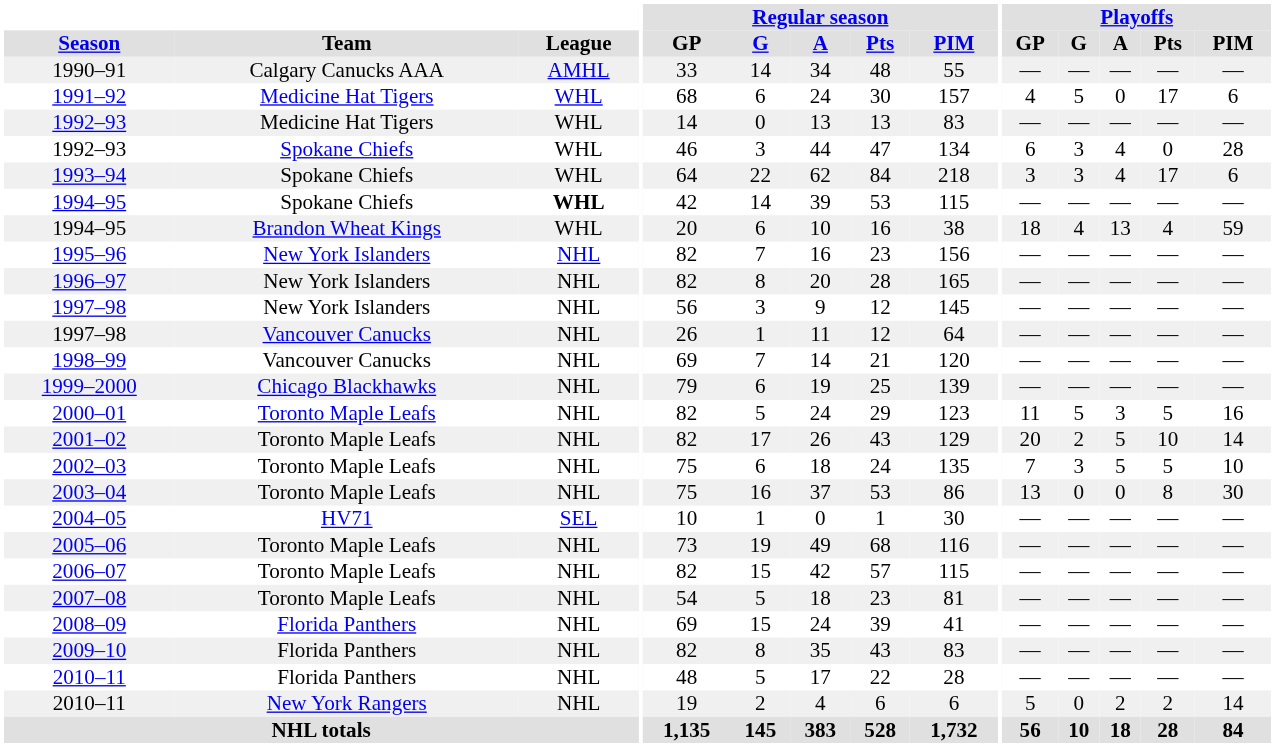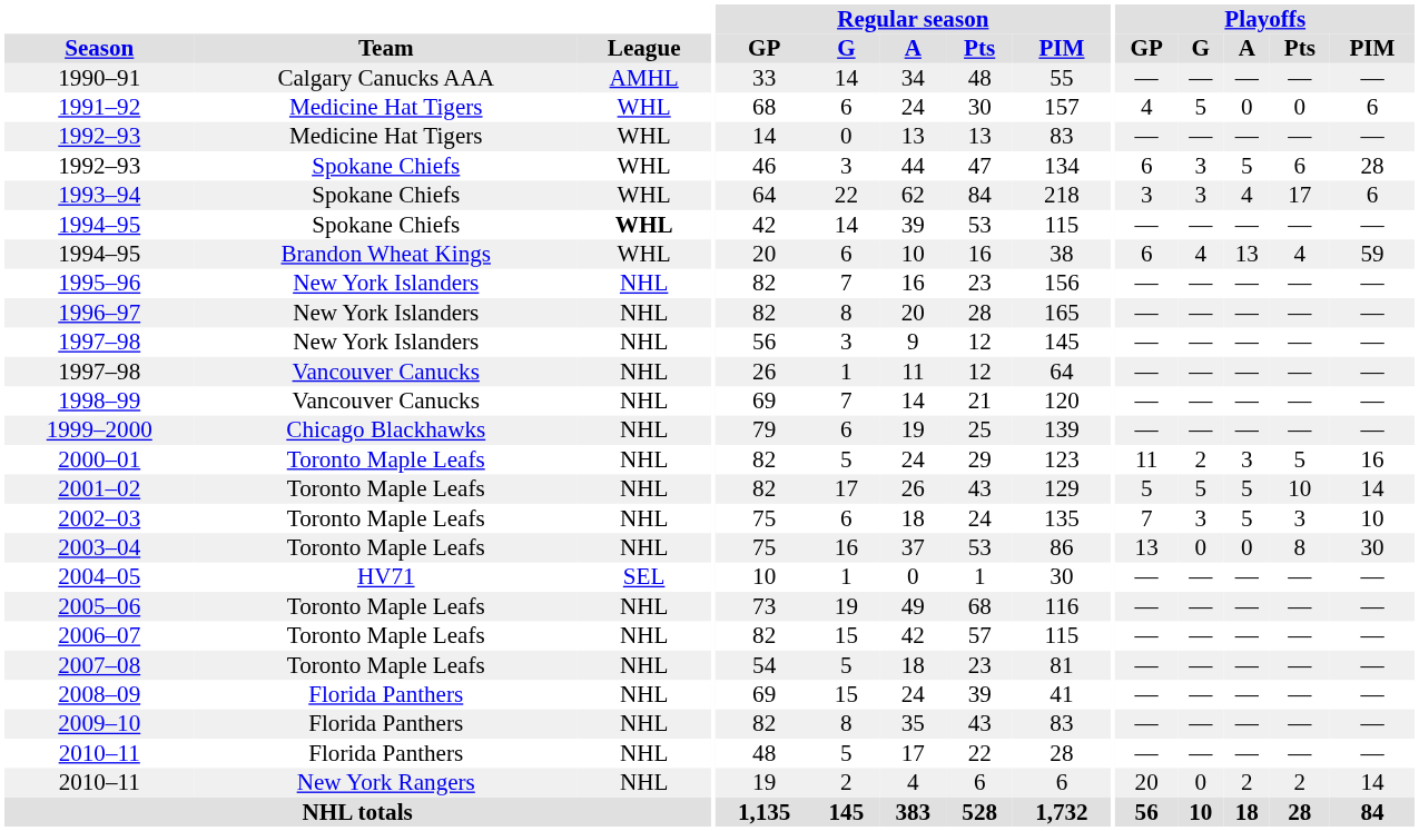1991–92 | Playoffs / Pts: 17 -> 0
1992–93 / Spokane Chiefs | Playoffs / A: 4 -> 5
1992–93 / Spokane Chiefs | Playoffs / Pts: 0 -> 6
1994–95 / Brandon Wheat Kings | Playoffs / GP: 18 -> 6
2000–01 | Playoffs / G: 5 -> 2
2001–02 | Playoffs / GP: 20 -> 5
2001–02 | Playoffs / G: 2 -> 5
2002–03 | Playoffs / Pts: 5 -> 3
2010–11 / New York Rangers | Playoffs / GP: 5 -> 20
